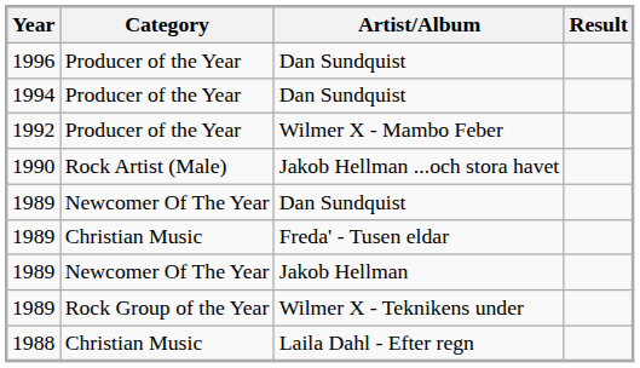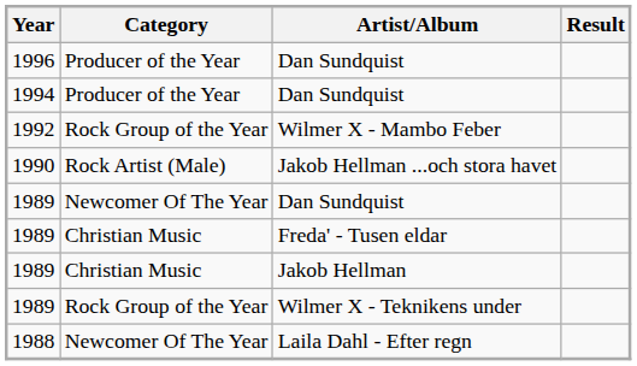Wilmer X - Mambo Feber | Category: Producer of the Year -> Rock Group of the Year
Jakob Hellman | Category: Newcomer Of The Year -> Christian Music
Laila Dahl - Efter regn | Category: Christian Music -> Newcomer Of The Year
